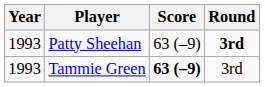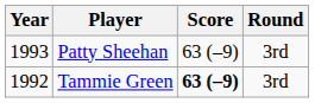Patty Sheehan | Round: bold -> normal
Tammie Green | Year: 1993 -> 1992
